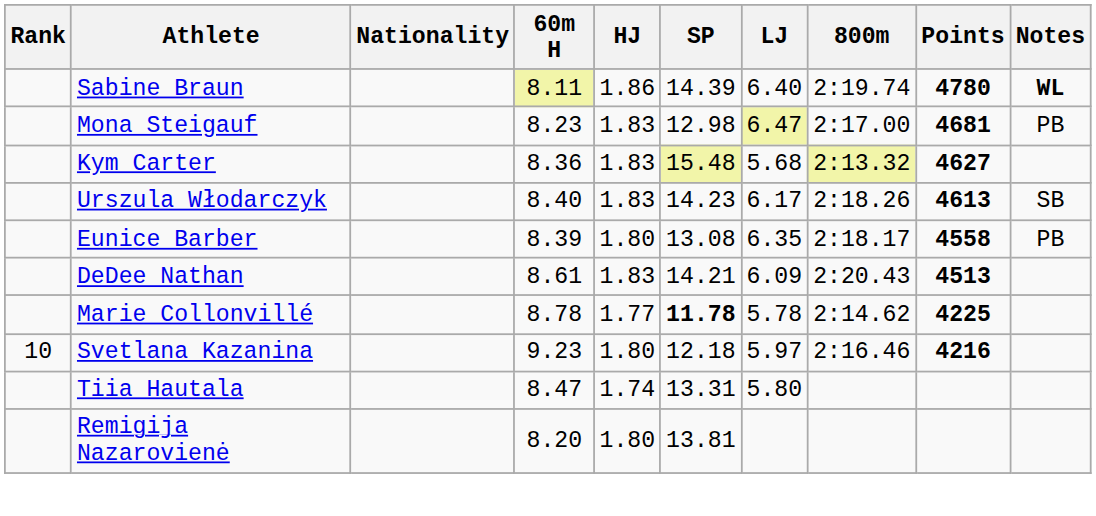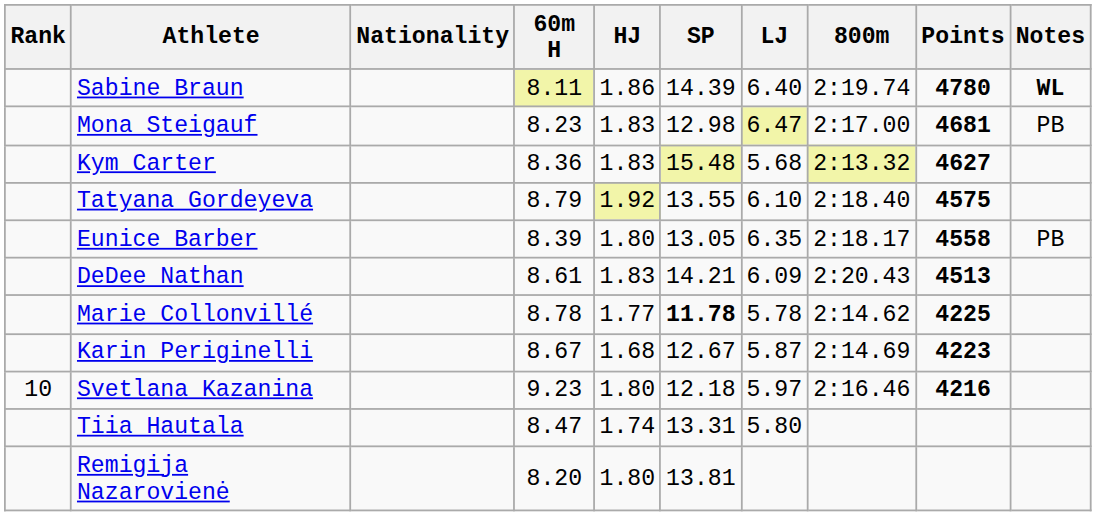- row: Urszula Włodarczyk | 8.40 | 1.83 | 14.23 | 6.17 | 2:18.26 | 4613 | SB
+ row: Tatyana Gordeyeva | 8.79 | 1.92 | 13.55 | 6.10 | 2:18.40 | 4575
Eunice Barber | SP: 13.08 -> 13.05
+ row: Karin Periginelli | 8.67 | 1.68 | 12.67 | 5.87 | 2:14.69 | 4223
